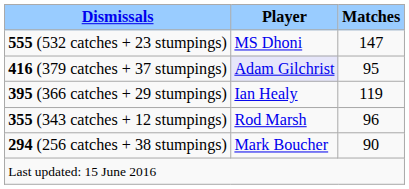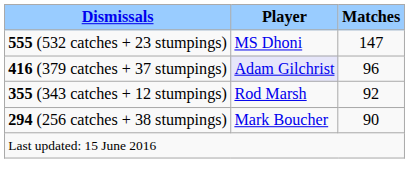416 (379 catches + 37 stumpings) | Matches: 95 -> 96
- row: 395 (366 catches + 29 stumpings) | Ian Healy | 119
355 (343 catches + 12 stumpings) | Matches: 96 -> 92
